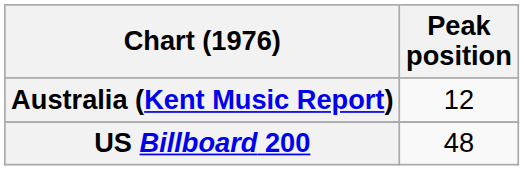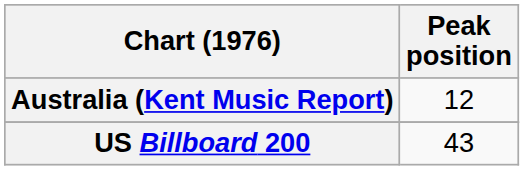US Billboard 200 | Peak position: 48 -> 43
